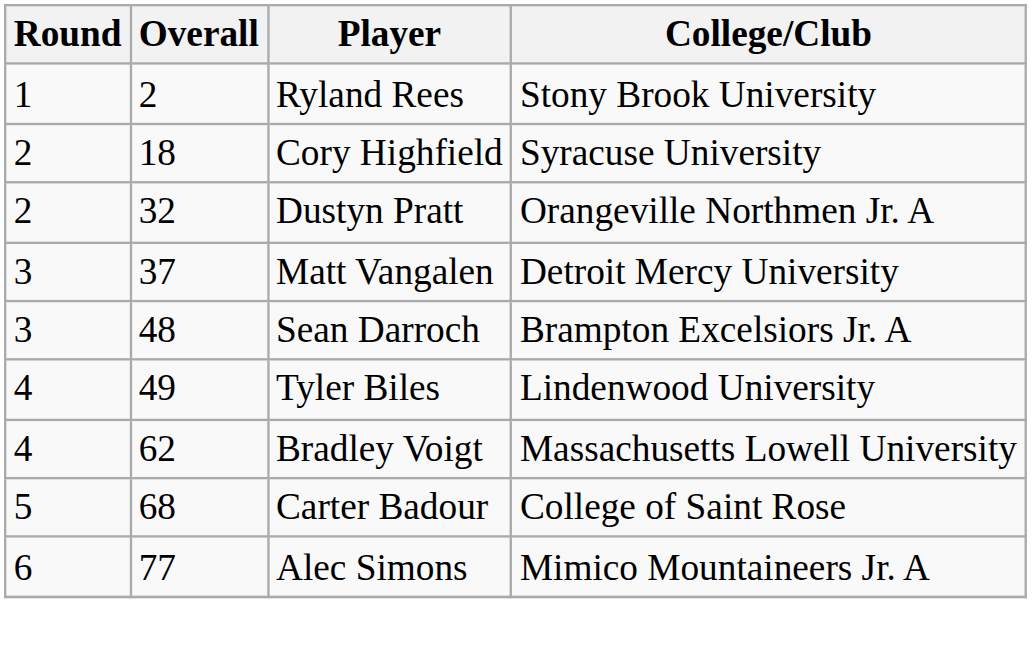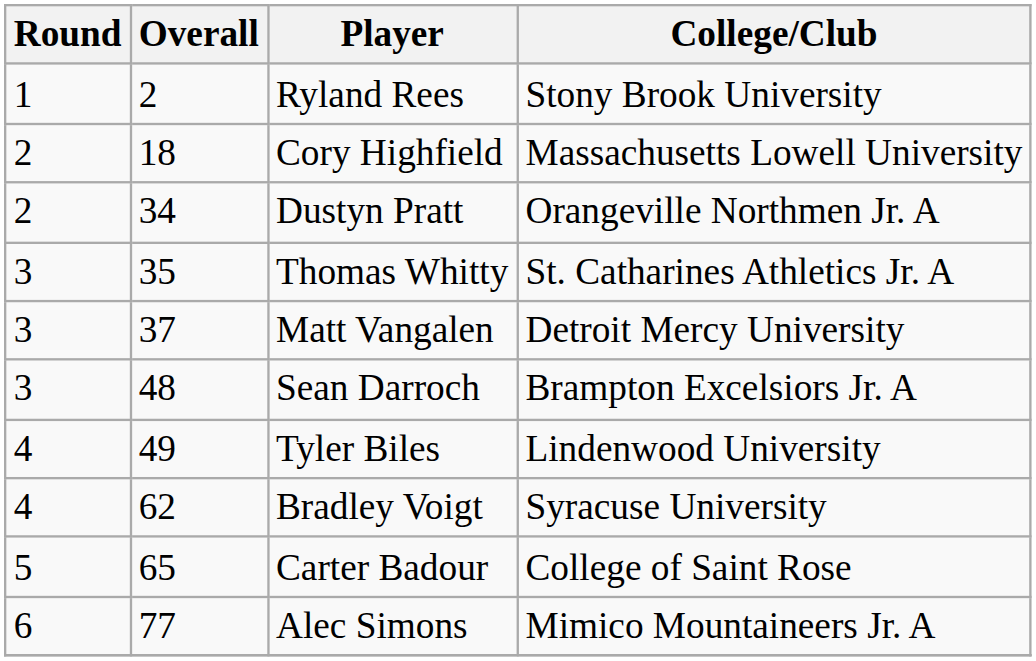Cory Highfield | College/Club: Syracuse University -> Massachusetts Lowell University
Dustyn Pratt | Overall: 32 -> 34
+ row: 3 | 35 | Thomas Whitty | St. Catharines Athletics Jr. A
Bradley Voigt | College/Club: Massachusetts Lowell University -> Syracuse University
Carter Badour | Overall: 68 -> 65
